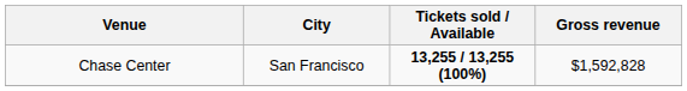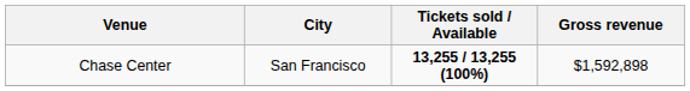Chase Center | Gross revenue: $1,592,828 -> $1,592,898
